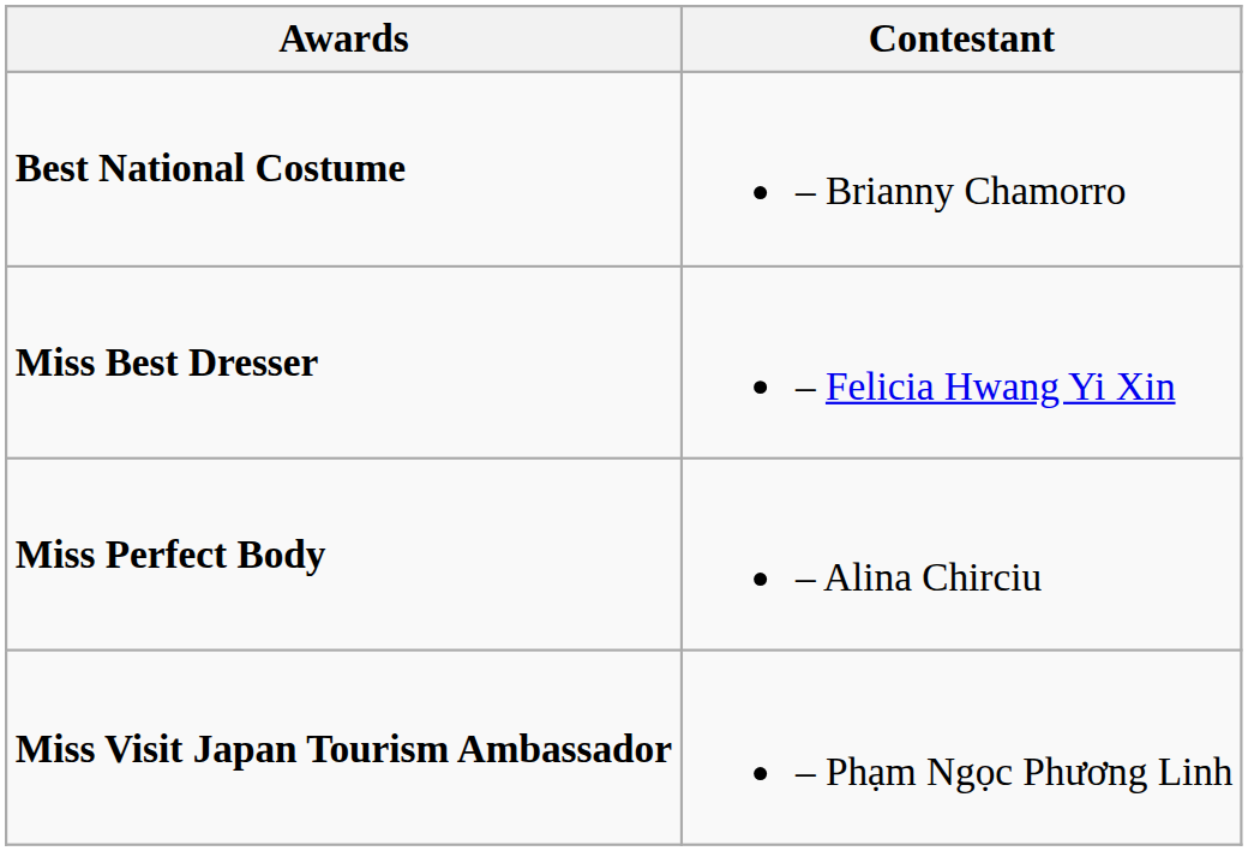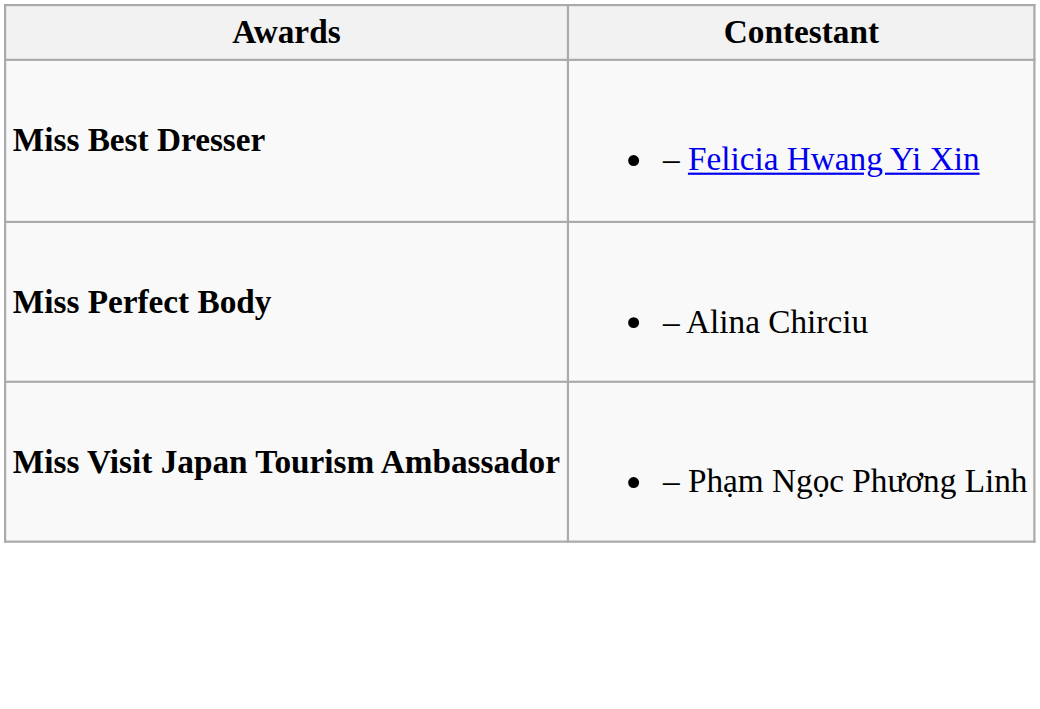- row: Best National Costume | – Brianny Chamorro
